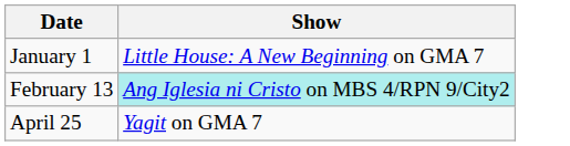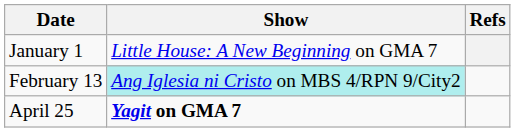+ column: Refs
April 25 | Show: normal -> bold
